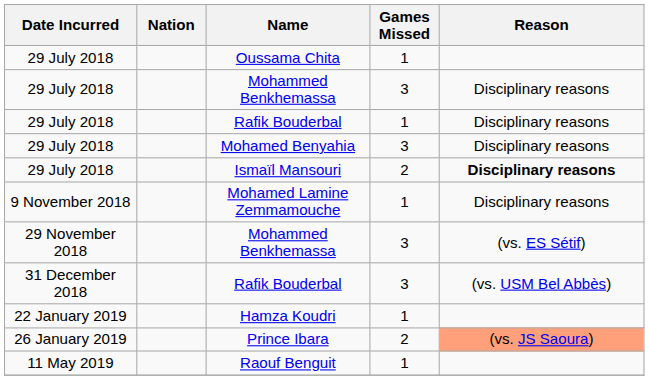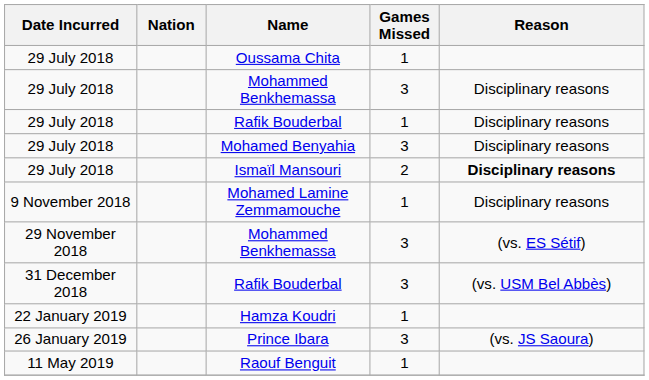Prince Ibara | Games Missed: 2 -> 3
Prince Ibara | Reason: lightsalmon background -> no background
